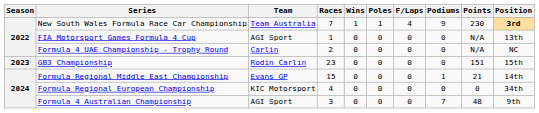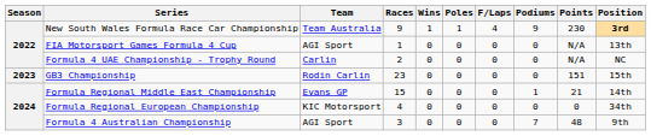New South Wales Formula Race Car Championship | Races: 7 -> 9
